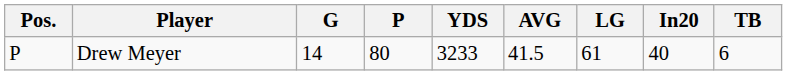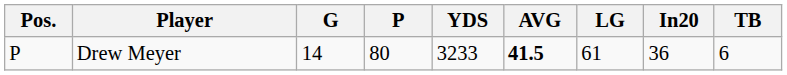Drew Meyer | AVG: normal -> bold
Drew Meyer | In20: 40 -> 36
